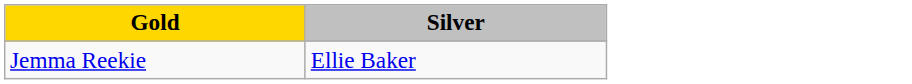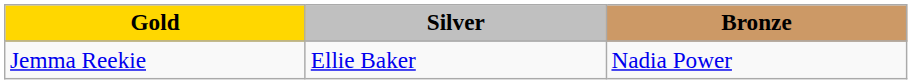+ column: Bronze | Nadia Power
